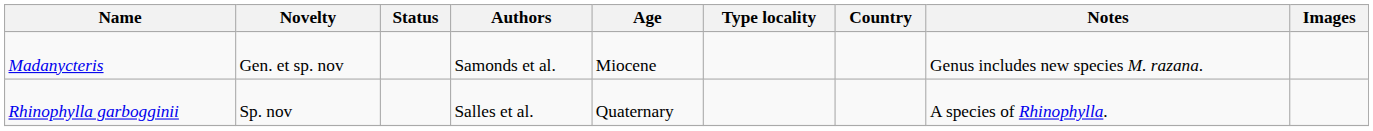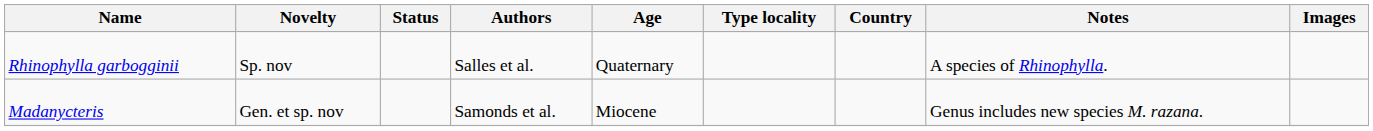rows swapped: Madanycteris <-> Rhinophylla garbogginii
